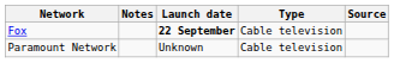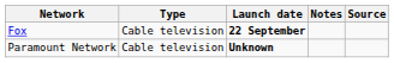columns swapped: Type <-> Notes
Paramount Network | Launch date: normal -> bold
